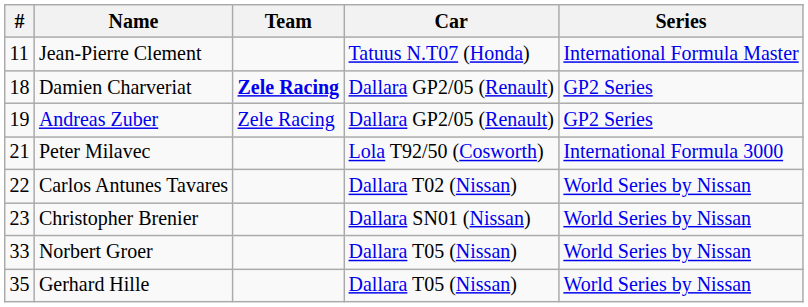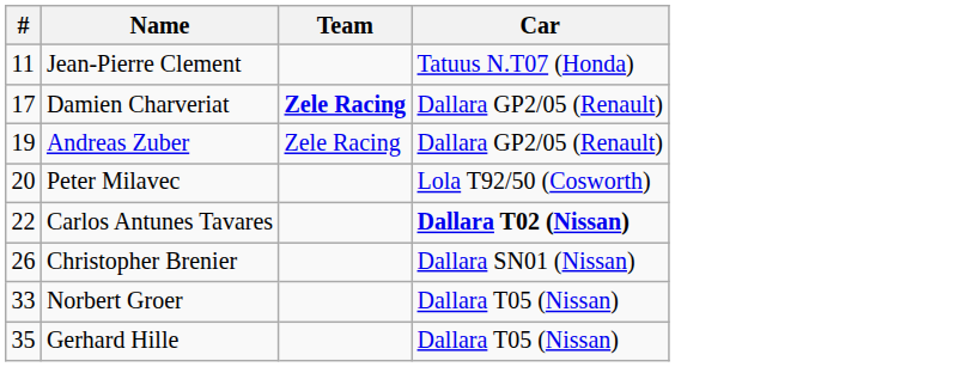- column: Series | International Formula Master | GP2 Series | GP2 Series | International Formula 3000 | World Series by Nissan | World Series by Nissan | World Series by Nissan | World Series by Nissan
Damien Charveriat | #: 18 -> 17
Peter Milavec | #: 21 -> 20
Carlos Antunes Tavares | Car: normal -> bold
Christopher Brenier | #: 23 -> 26
